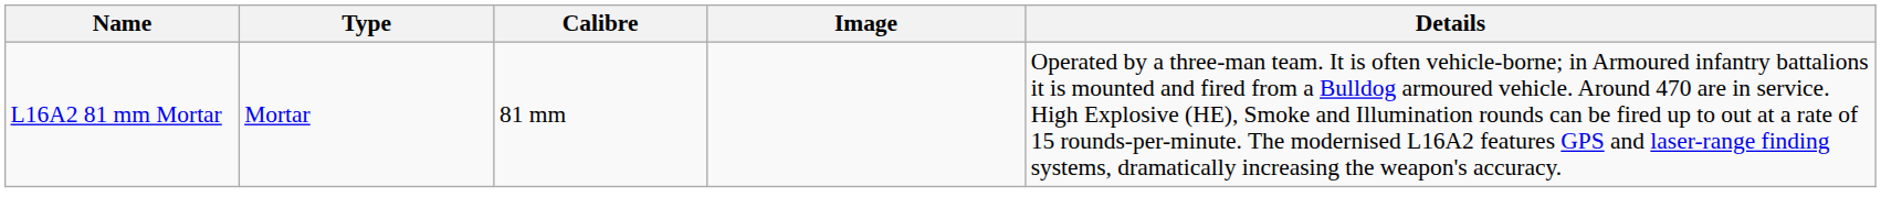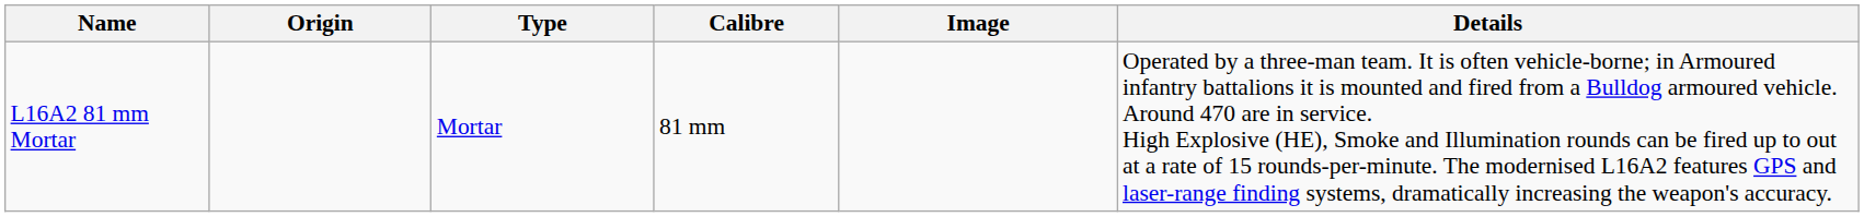+ column: Origin
